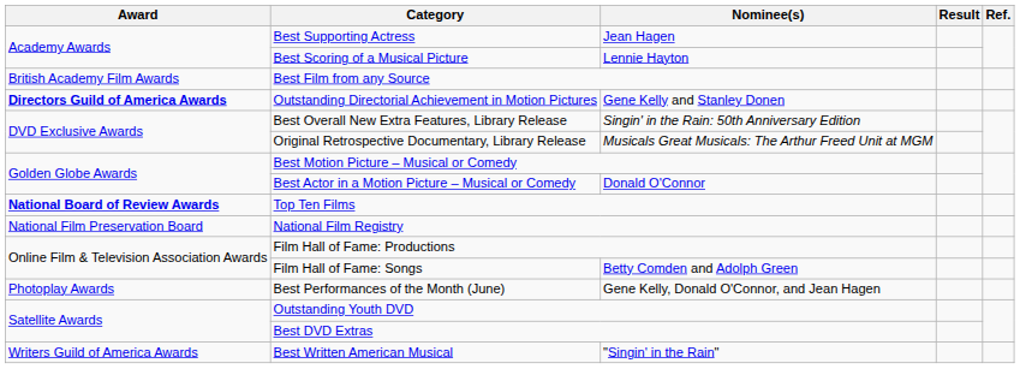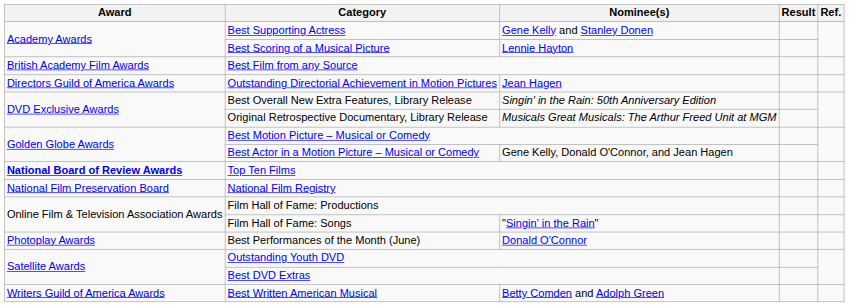Best Supporting Actress | Nominee(s): Jean Hagen -> Gene Kelly and Stanley Donen
Outstanding Directorial Achievement in Motion Pictures | Award: bold -> normal
Outstanding Directorial Achievement in Motion Pictures | Nominee(s): Gene Kelly and Stanley Donen -> Jean Hagen
Best Actor in a Motion Picture – Musical or Comedy | Nominee(s): Donald O'Connor -> Gene Kelly, Donald O'Connor, and Jean Hagen
Film Hall of Fame: Songs | Nominee(s): Betty Comden and Adolph Green -> "Singin' in the Rain"
Best Performances of the Month (June) | Nominee(s): Gene Kelly, Donald O'Connor, and Jean Hagen -> Donald O'Connor
Best Written American Musical | Nominee(s): "Singin' in the Rain" -> Betty Comden and Adolph Green
